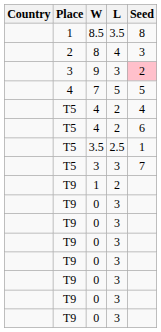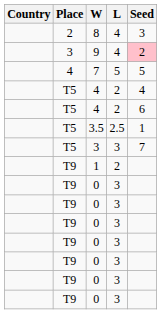- row: 1 | 8.5 | 3.5 | 8
9 | L: 3 -> 4
